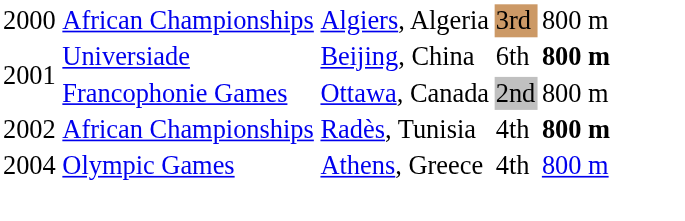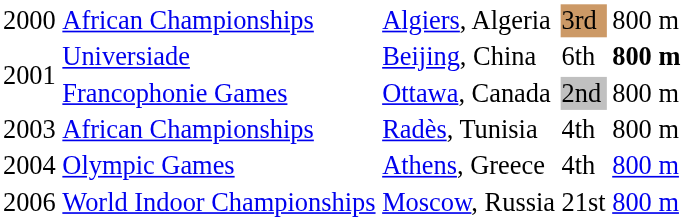African Championships / Radès, Tunisia | column 1: 2002 -> 2003
African Championships / Radès, Tunisia | column 5: bold -> normal
+ row: 2006 | World Indoor Championships | Moscow, Russia | 21st | 800 m
